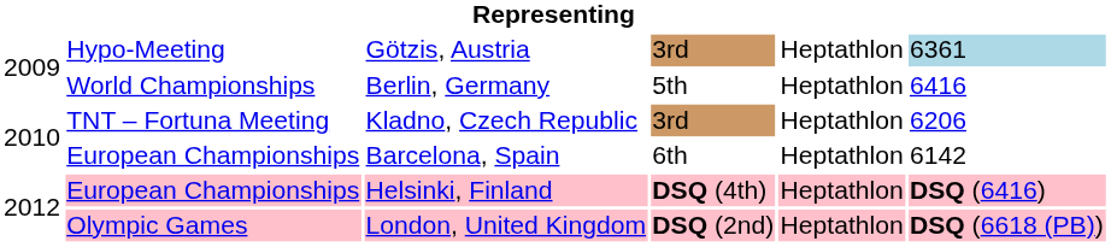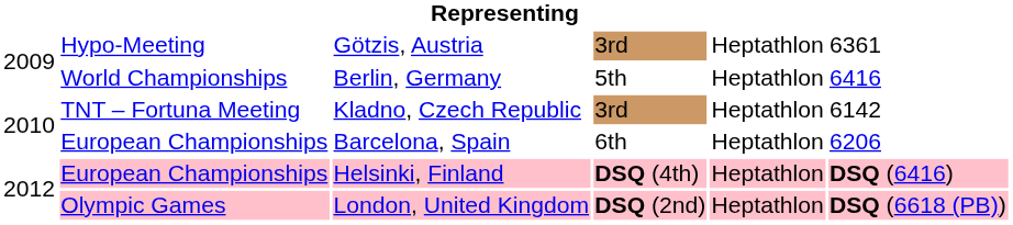Götzis, Austria | column 6: lightblue background -> no background
Kladno, Czech Republic | column 6: 6206 -> 6142
Barcelona, Spain | column 6: 6142 -> 6206
